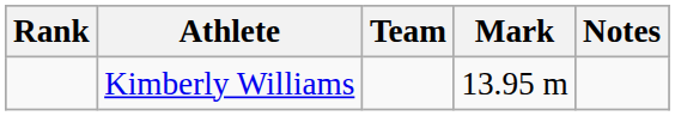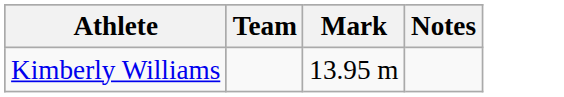- column: Rank
